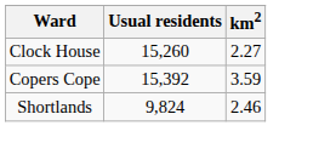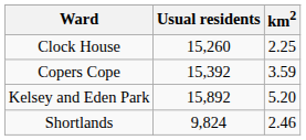Clock House | km2: 2.27 -> 2.25
+ row: Kelsey and Eden Park | 15,892 | 5.20
